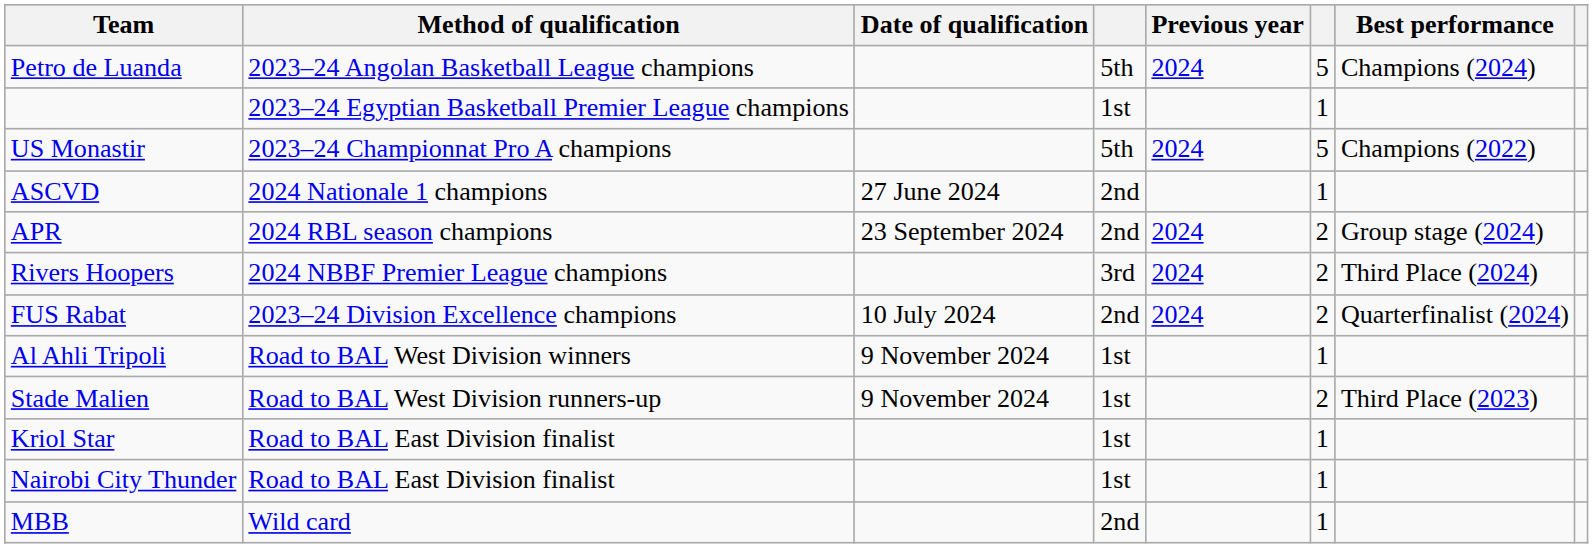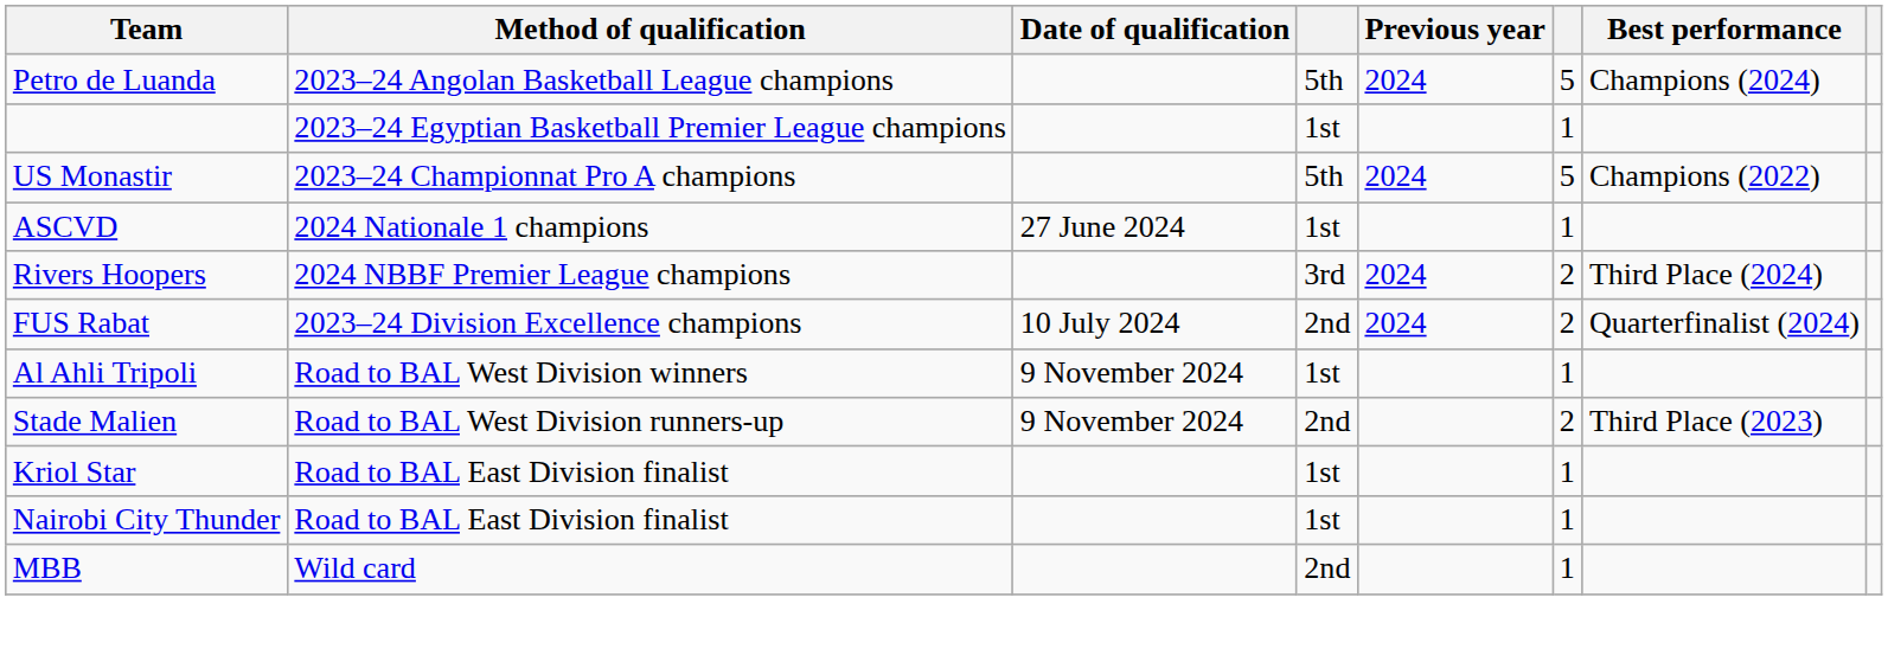ASCVD | column 4: 2nd -> 1st
- row: APR | 2024 RBL season champions | 23 September 2024 | 2nd | 2024 | 2 | Group stage (2024)
Stade Malien | column 4: 1st -> 2nd
